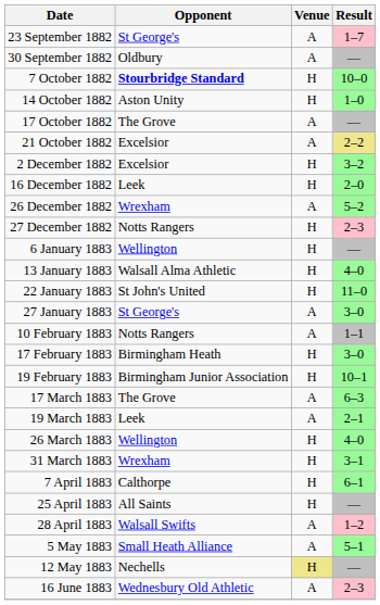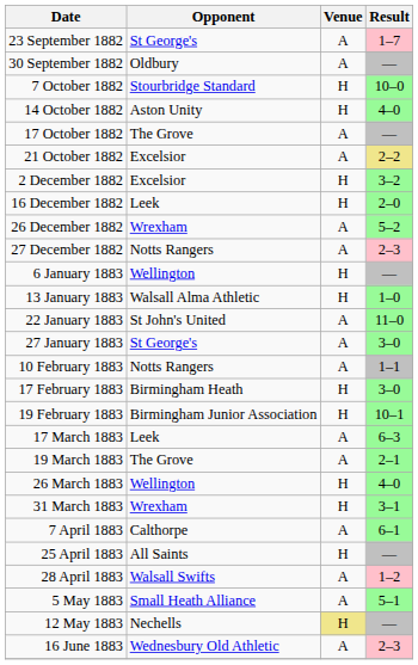7 October 1882 | Opponent: bold -> normal
14 October 1882 | Result: 1–0 -> 4–0
27 December 1882 | Venue: H -> A
13 January 1883 | Result: 4–0 -> 1–0
22 January 1883 | Venue: H -> A
17 March 1883 | Opponent: The Grove -> Leek
19 March 1883 | Opponent: Leek -> The Grove
7 April 1883 | Venue: H -> A
